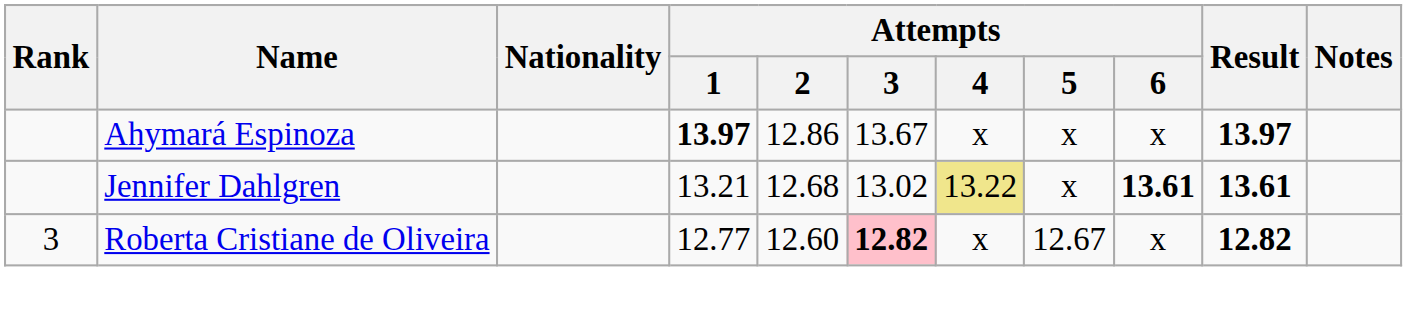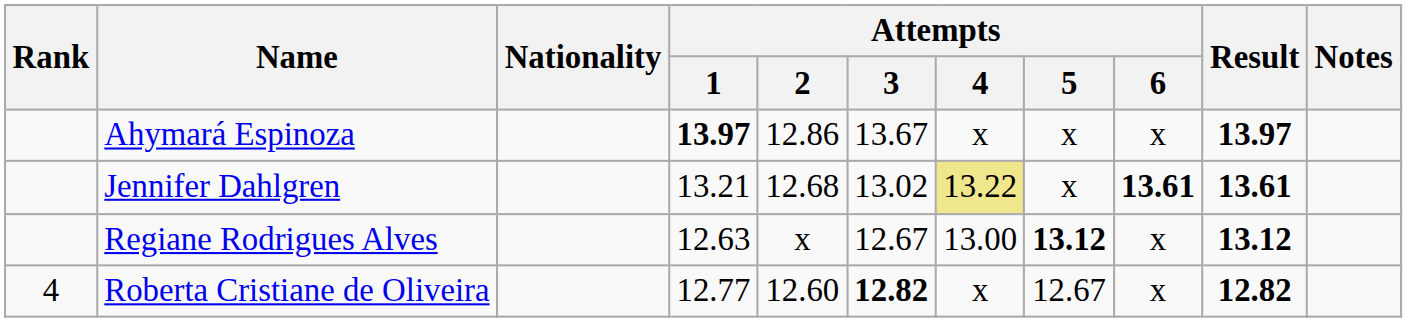+ row: Regiane Rodrigues Alves | 12.63 | x | 12.67 | 13.00 | 13.12 | x | 13.12
Roberta Cristiane de Oliveira | Rank: 3 -> 4
Roberta Cristiane de Oliveira | Attempts / 3: pink background -> no background
